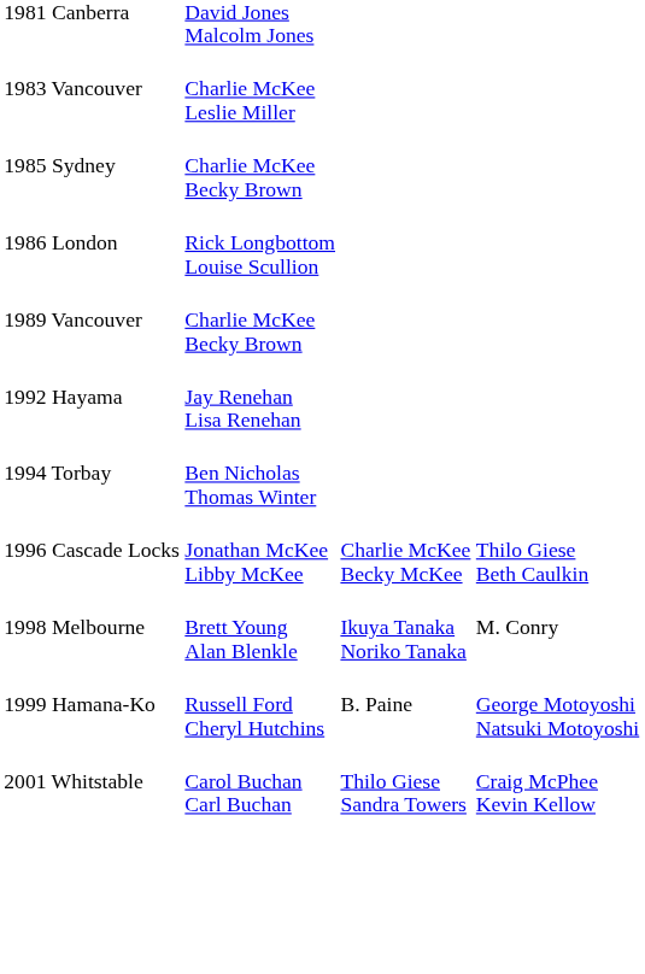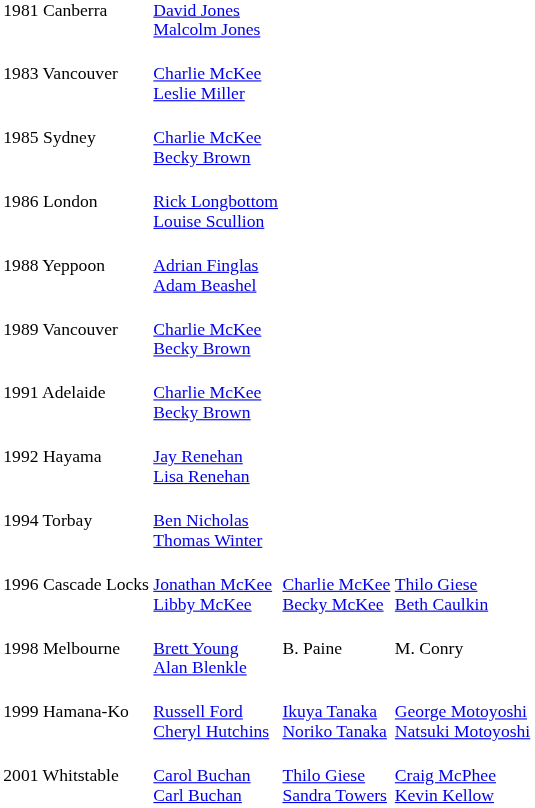+ row: 1988 Yeppoon | Adrian Finglas Adam Beashel
+ row: 1991 Adelaide | Charlie McKee Becky Brown
1998 Melbourne | column 3: Ikuya Tanaka Noriko Tanaka -> B. Paine
1999 Hamana-Ko | column 3: B. Paine -> Ikuya Tanaka Noriko Tanaka
